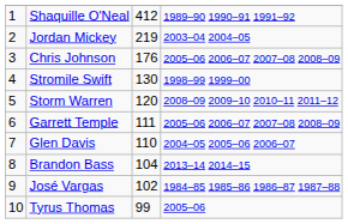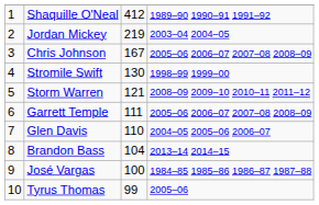Chris Johnson | column 3: 176 -> 167
Storm Warren | column 3: 120 -> 121
José Vargas | column 3: 102 -> 100
